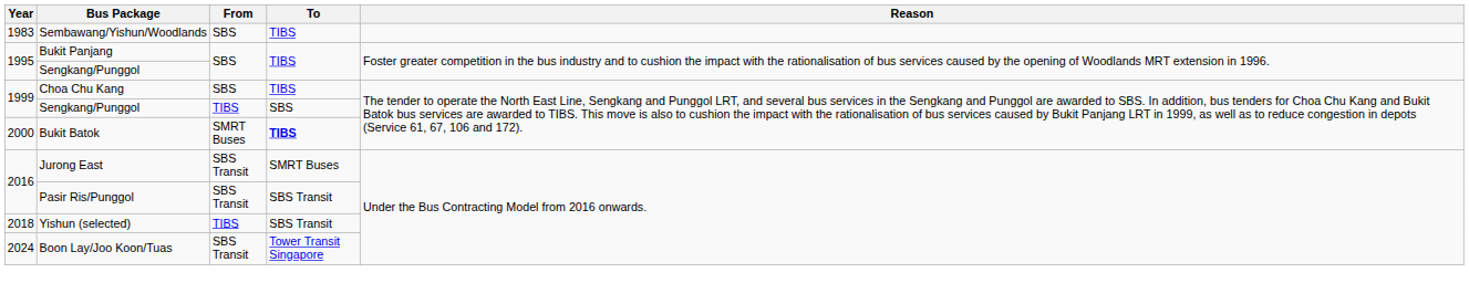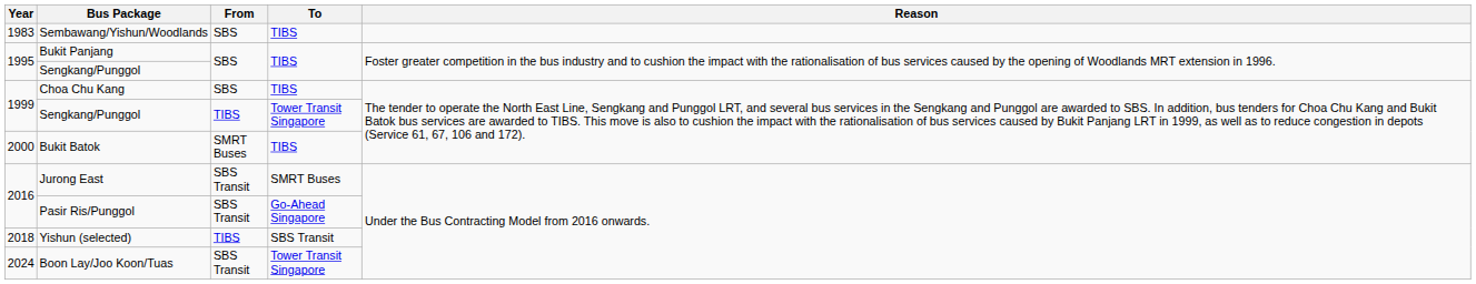1999 / Sengkang/Punggol | To: SBS -> Tower Transit Singapore
Bukit Batok | To: bold -> normal
Pasir Ris/Punggol | To: SBS Transit -> Go-Ahead Singapore
